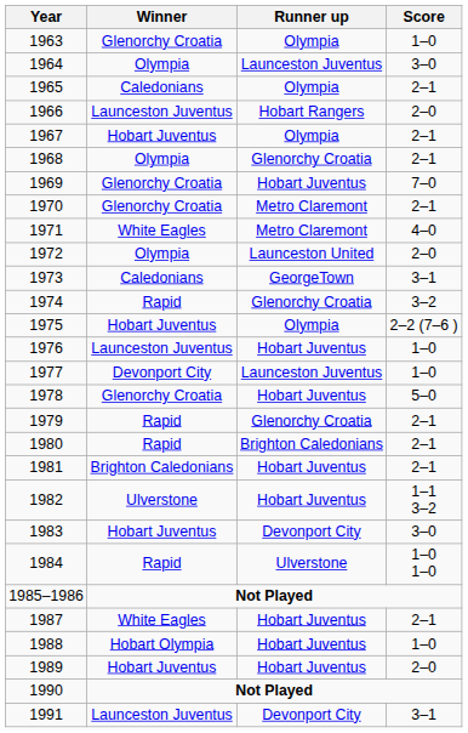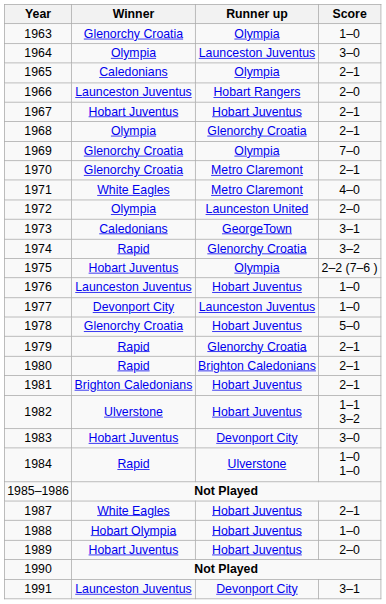1967 | Runner up: Olympia -> Hobart Juventus
1969 | Runner up: Hobart Juventus -> Olympia
